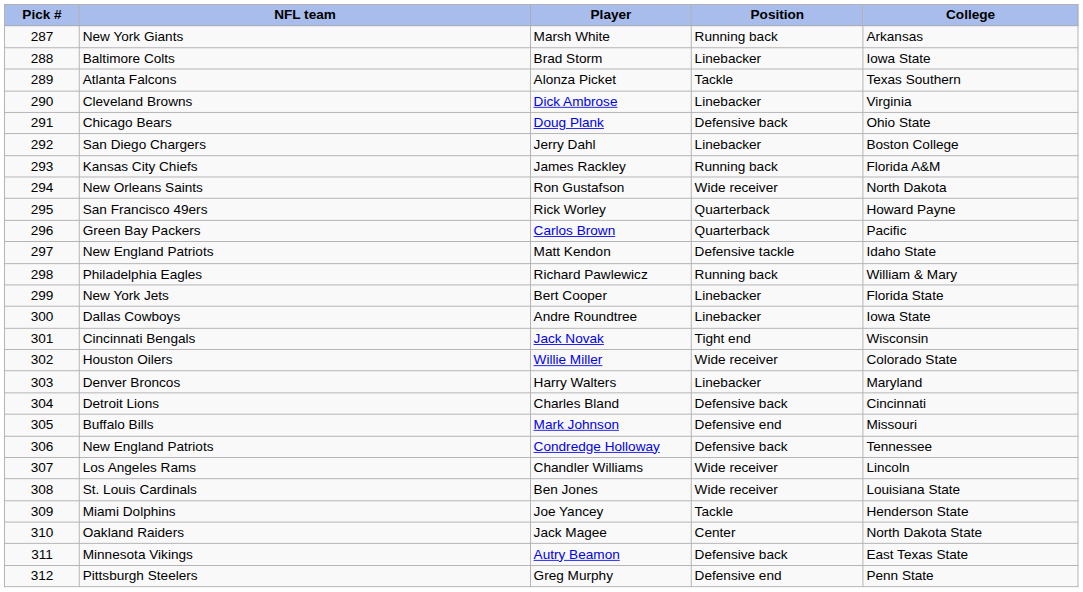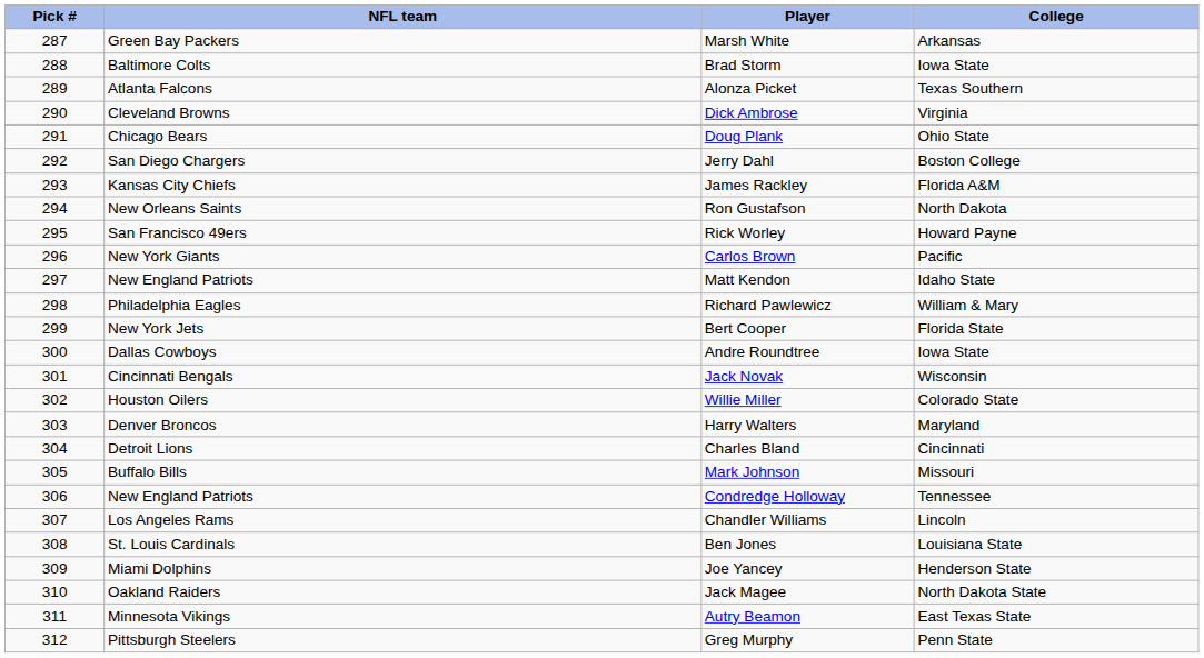- column: Position | Running back | Linebacker | Tackle | Linebacker | Defensive back | Linebacker | Running back | Wide receiver | Quarterback | Quarterback | Defensive tackle | Running back | Linebacker | Linebacker | Tight end | Wide receiver | Linebacker | Defensive back | Defensive end | Defensive back | Wide receiver | Wide receiver | Tackle | Center | Defensive back | Defensive end
Marsh White | NFL team: New York Giants -> Green Bay Packers
Carlos Brown | NFL team: Green Bay Packers -> New York Giants
